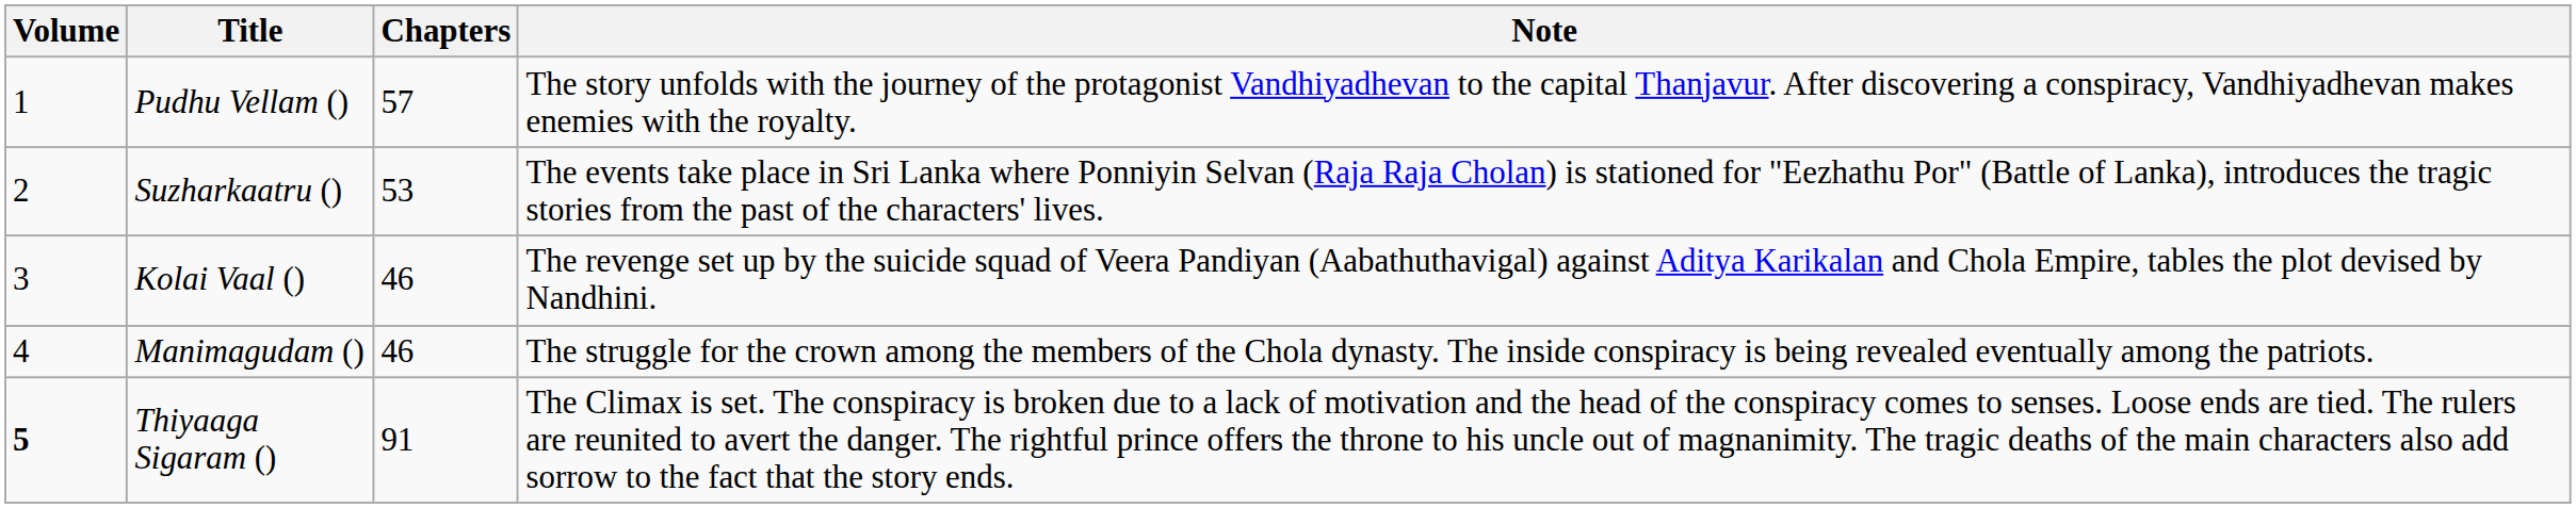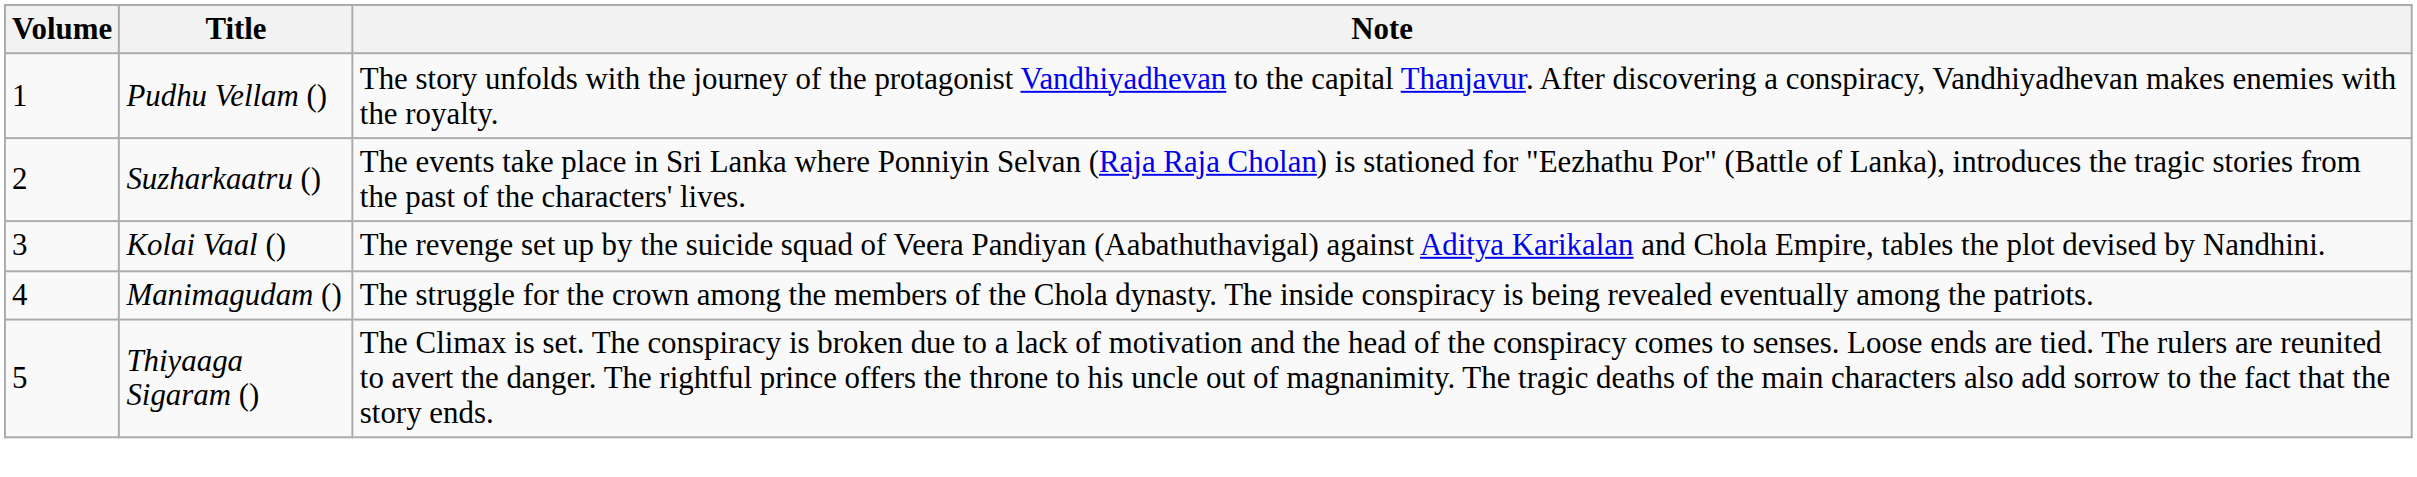- column: Chapters | 57 | 53 | 46 | 46 | 91
Thiyaaga Sigaram () | Volume: bold -> normal
